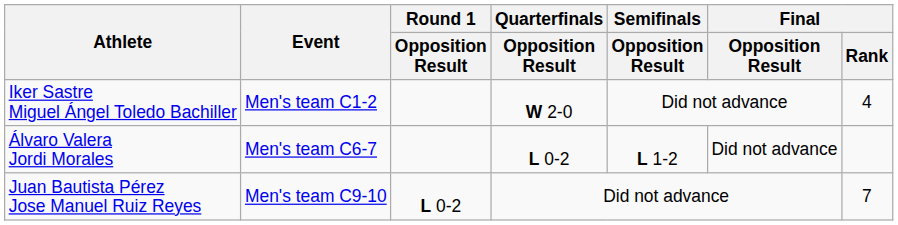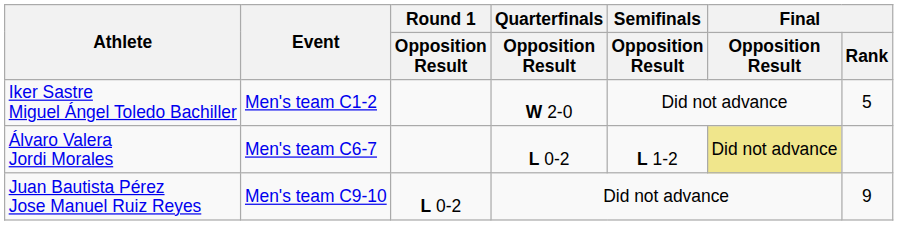Iker Sastre Miguel Ángel Toledo Bachiller | Final / Rank: 4 -> 5
Álvaro Valera Jordi Morales | Final / Opposition Result: no background -> khaki background
Juan Bautista Pérez Jose Manuel Ruiz Reyes | Final / Rank: 7 -> 9
